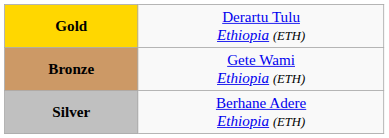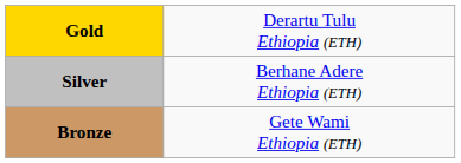rows swapped: Silver <-> Bronze
